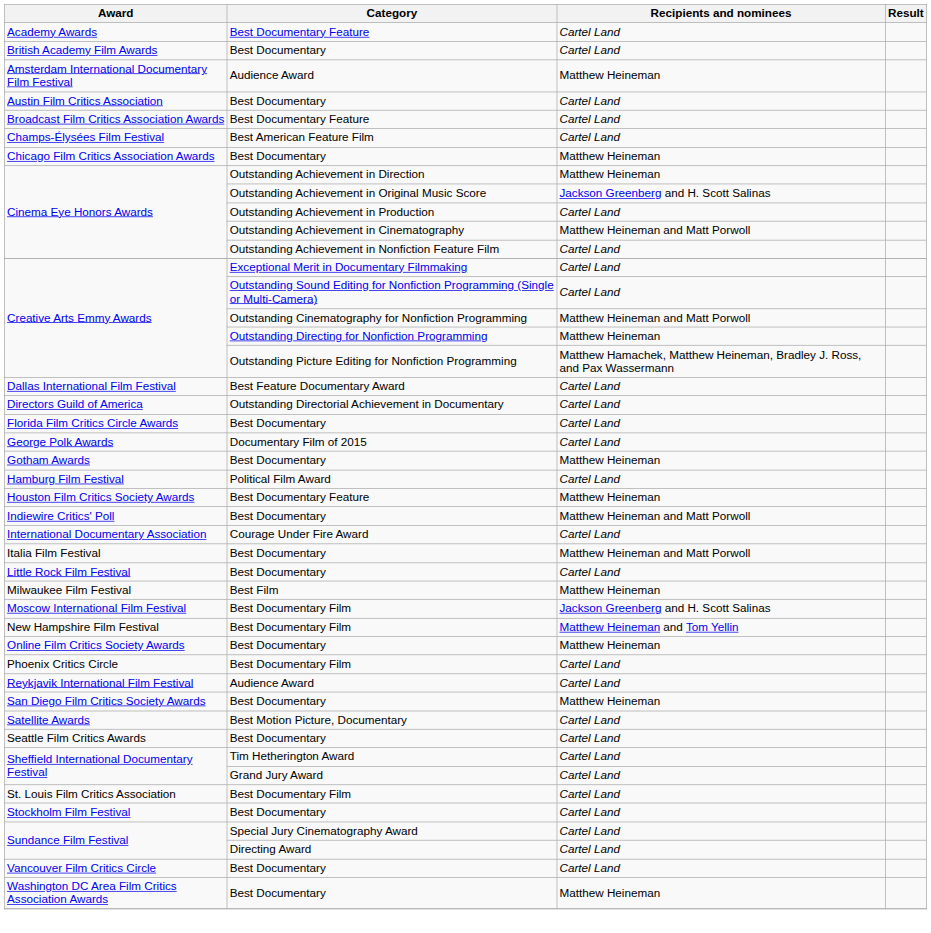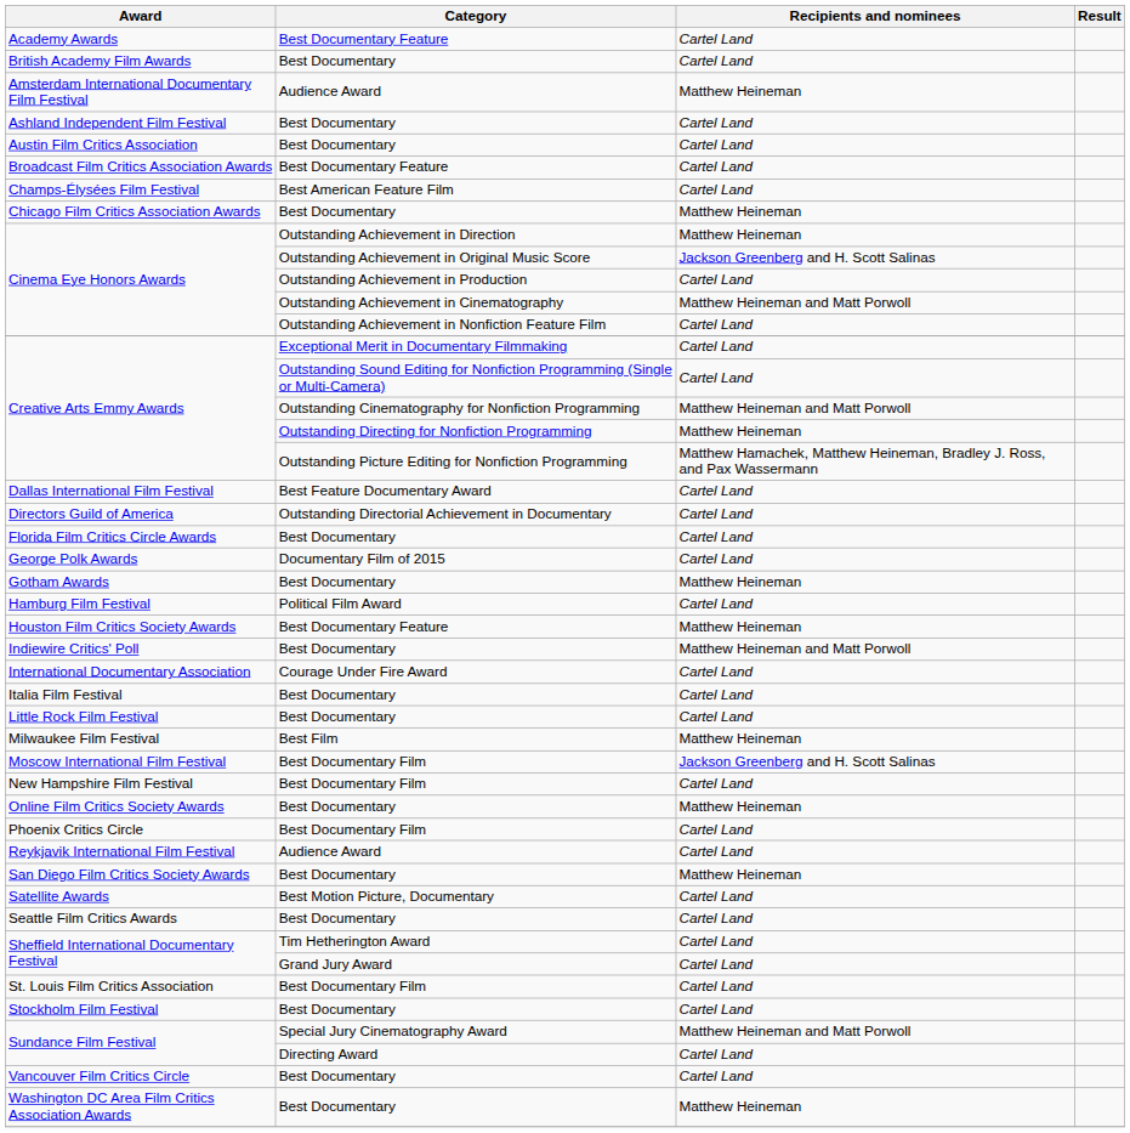+ row: Ashland Independent Film Festival | Best Documentary | Cartel Land
Italia Film Festival | Recipients and nominees: Matthew Heineman and Matt Porwoll -> Cartel Land
New Hampshire Film Festival | Recipients and nominees: Matthew Heineman and Tom Yellin -> Cartel Land
Sundance Film Festival / Special Jury Cinematography Award | Recipients and nominees: Cartel Land -> Matthew Heineman and Matt Porwoll
